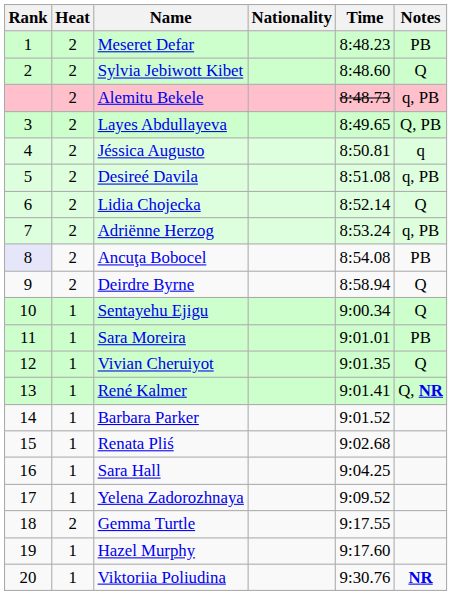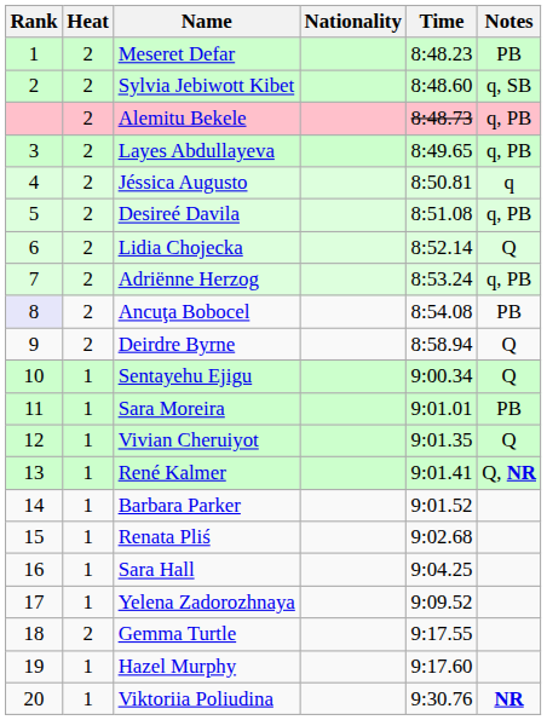Sylvia Jebiwott Kibet | Notes: Q -> q, SB
Layes Abdullayeva | Notes: Q, PB -> q, PB
